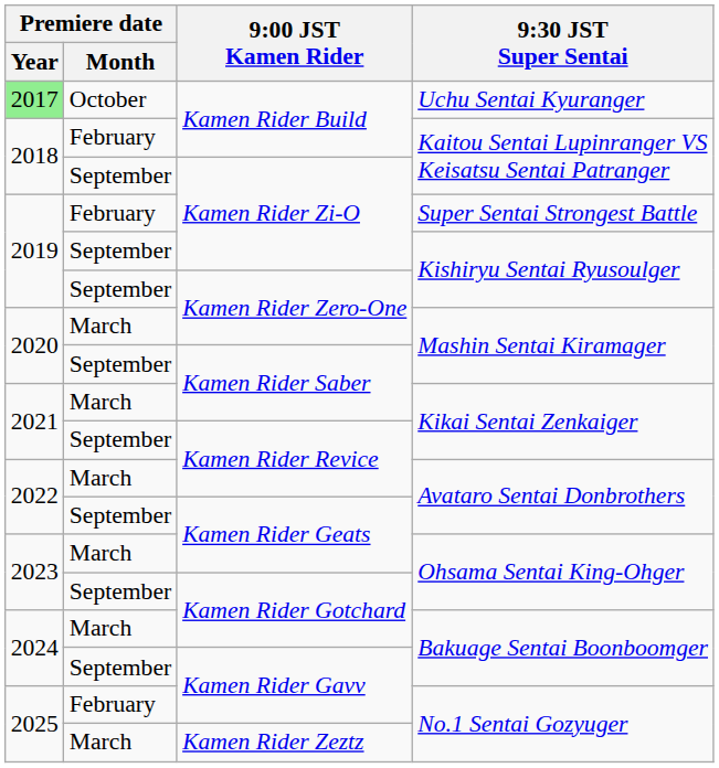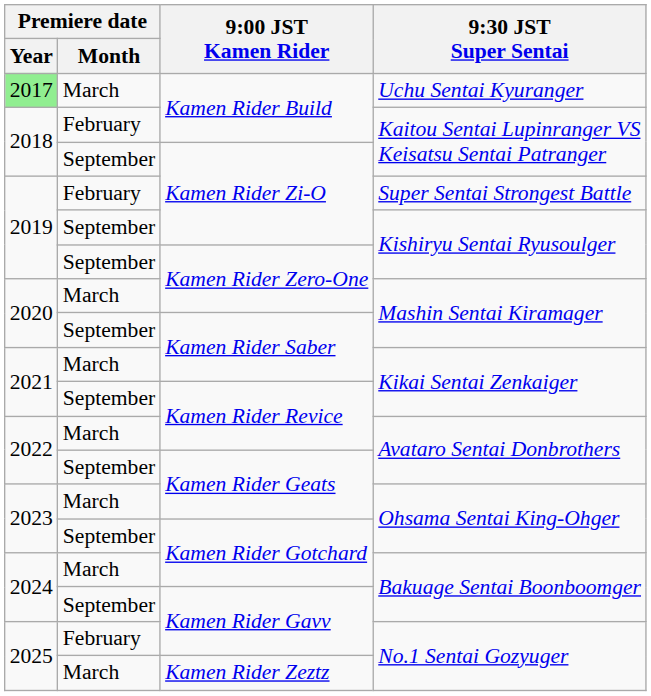Uchu Sentai Kyuranger | Premiere date / Month: October -> March
